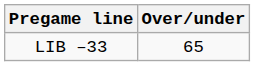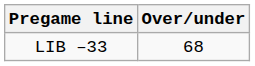LIB –33 | Over/under: 65 -> 68
